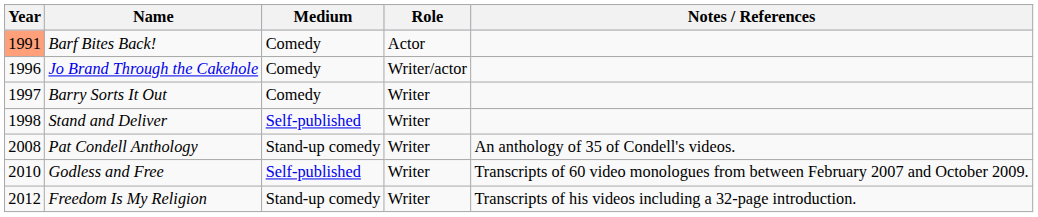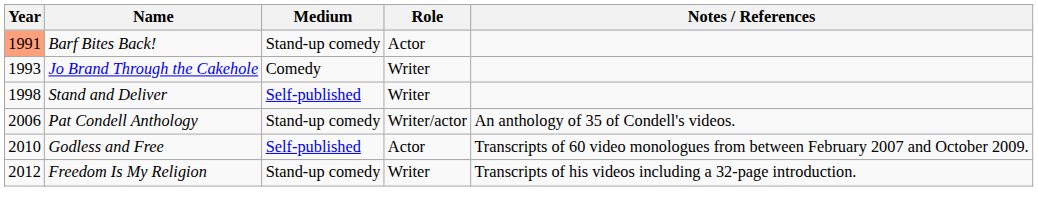Barf Bites Back! | Medium: Comedy -> Stand-up comedy
Jo Brand Through the Cakehole | Year: 1996 -> 1993
Jo Brand Through the Cakehole | Role: Writer/actor -> Writer
- row: 1997 | Barry Sorts It Out | Comedy | Writer
Pat Condell Anthology | Year: 2008 -> 2006
Pat Condell Anthology | Role: Writer -> Writer/actor
Godless and Free | Role: Writer -> Actor
